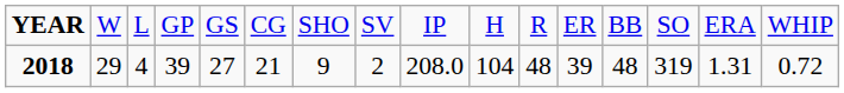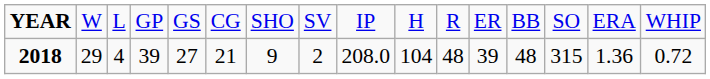2018 | column 14: 319 -> 315
2018 | column 15: 1.31 -> 1.36
